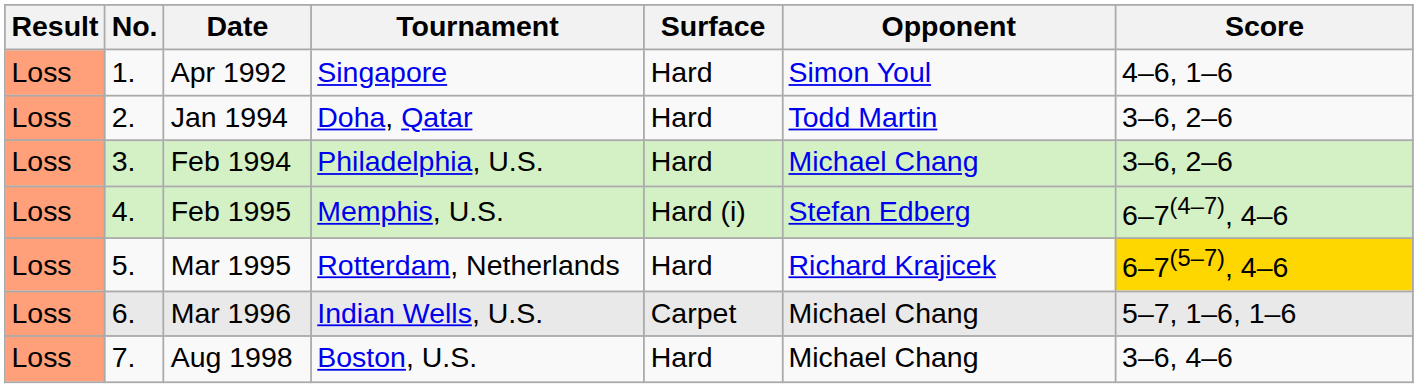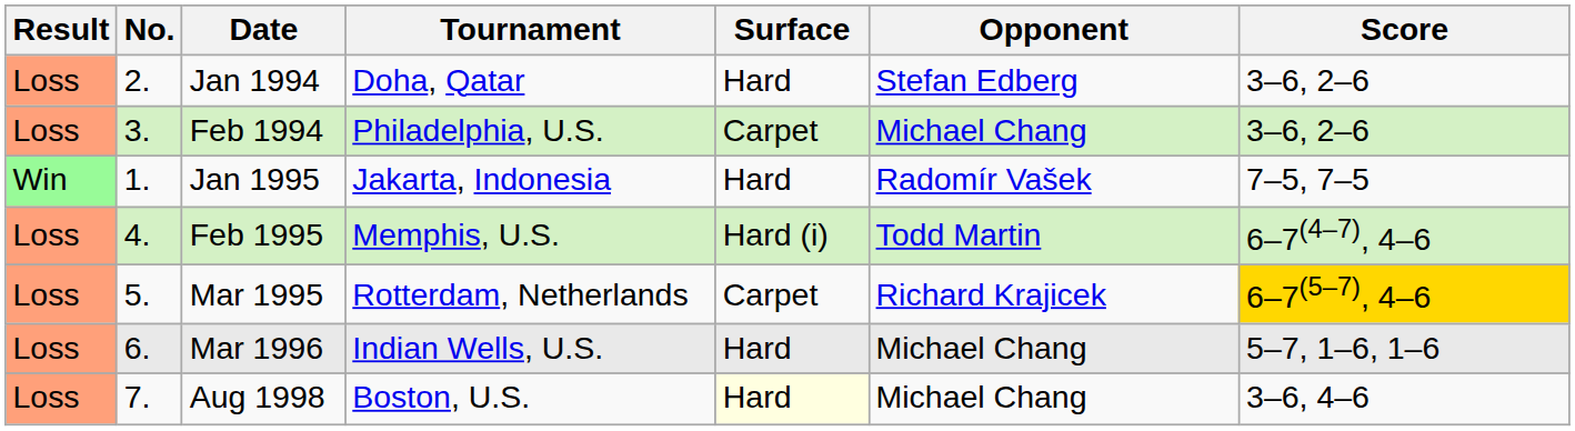- row: Loss | 1. | Apr 1992 | Singapore | Hard | Simon Youl | 4–6, 1–6
Jan 1994 | Opponent: Todd Martin -> Stefan Edberg
Feb 1994 | Surface: Hard -> Carpet
+ row: Win | 1. | Jan 1995 | Jakarta, Indonesia | Hard | Radomír Vašek | 7–5, 7–5
Feb 1995 | Opponent: Stefan Edberg -> Todd Martin
Mar 1995 | Surface: Hard -> Carpet
Mar 1996 | Surface: Carpet -> Hard
Aug 1998 | Surface: no background -> lightyellow background
